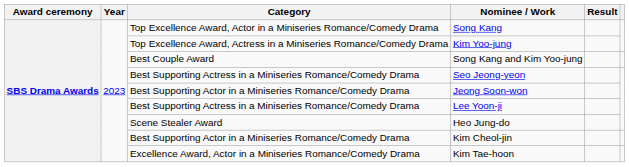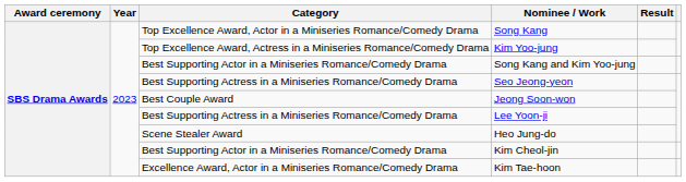Song Kang and Kim Yoo-jung | Category: Best Couple Award -> Best Supporting Actor in a Miniseries Romance/Comedy Drama
Jeong Soon-won | Category: Best Supporting Actor in a Miniseries Romance/Comedy Drama -> Best Couple Award
